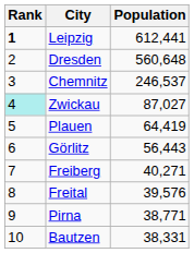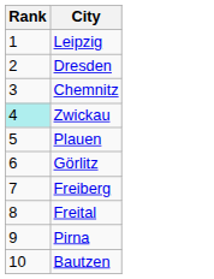- column: Population | 612,441 | 560,648 | 246,537 | 87,027 | 64,419 | 56,443 | 40,271 | 39,576 | 38,771 | 38,331
Leipzig | Rank: bold -> normal
